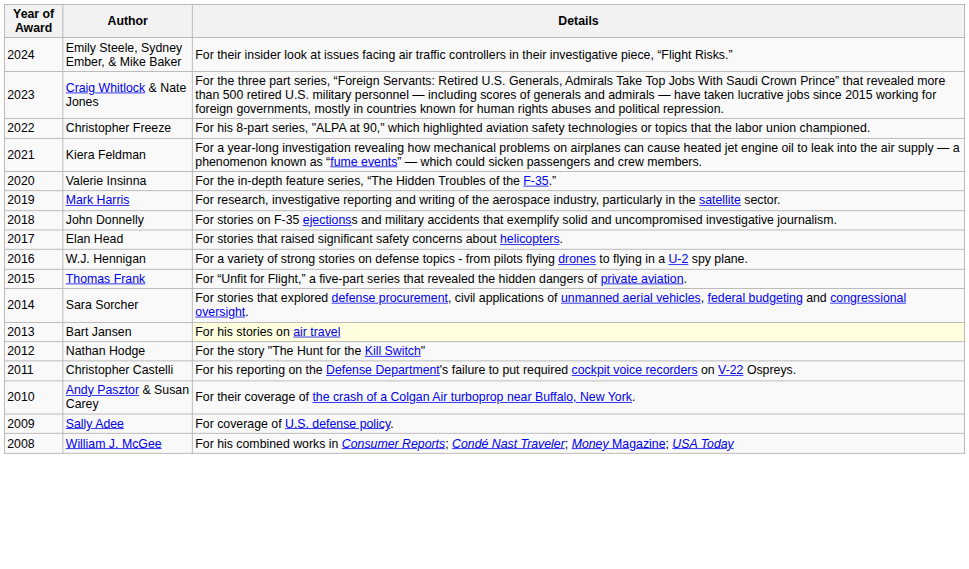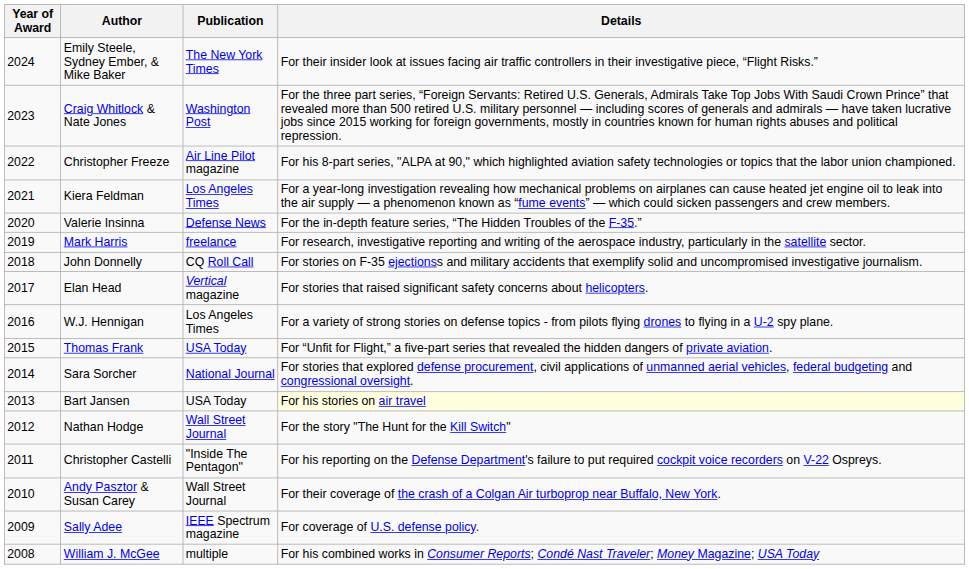+ column: Publication | The New York Times | Washington Post | Air Line Pilot magazine | Los Angeles Times | Defense News | freelance | CQ Roll Call | Vertical magazine | Los Angeles Times | USA Today | National Journal | USA Today | Wall Street Journal | "Inside The Pentagon" | Wall Street Journal | IEEE Spectrum magazine | multiple
